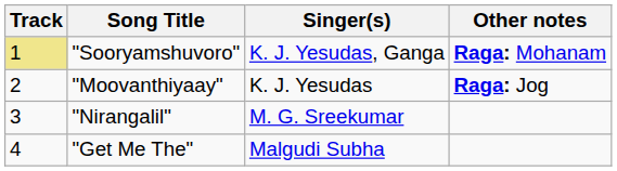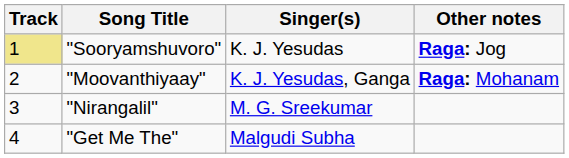"Sooryamshuvoro" | Singer(s): K. J. Yesudas, Ganga -> K. J. Yesudas
"Sooryamshuvoro" | Other notes: Raga: Mohanam -> Raga: Jog
"Moovanthiyaay" | Singer(s): K. J. Yesudas -> K. J. Yesudas, Ganga
"Moovanthiyaay" | Other notes: Raga: Jog -> Raga: Mohanam
